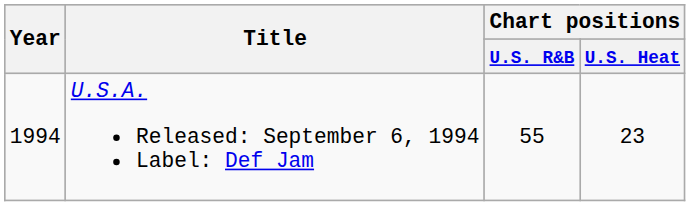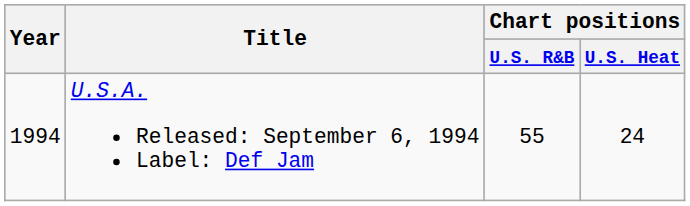U.S.A. Released: September 6, 1994 Label: Def Jam | Chart positions / U.S. Heat: 23 -> 24
